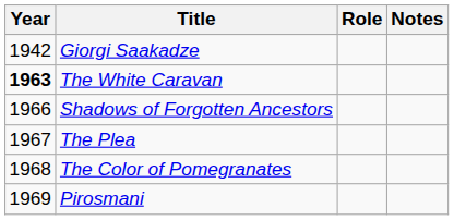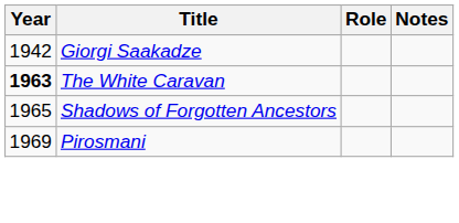Shadows of Forgotten Ancestors | Year: 1966 -> 1965
- row: 1967 | The Plea
- row: 1968 | The Color of Pomegranates
